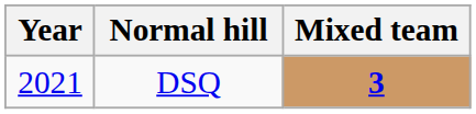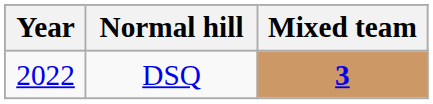DSQ | Year: 2021 -> 2022
